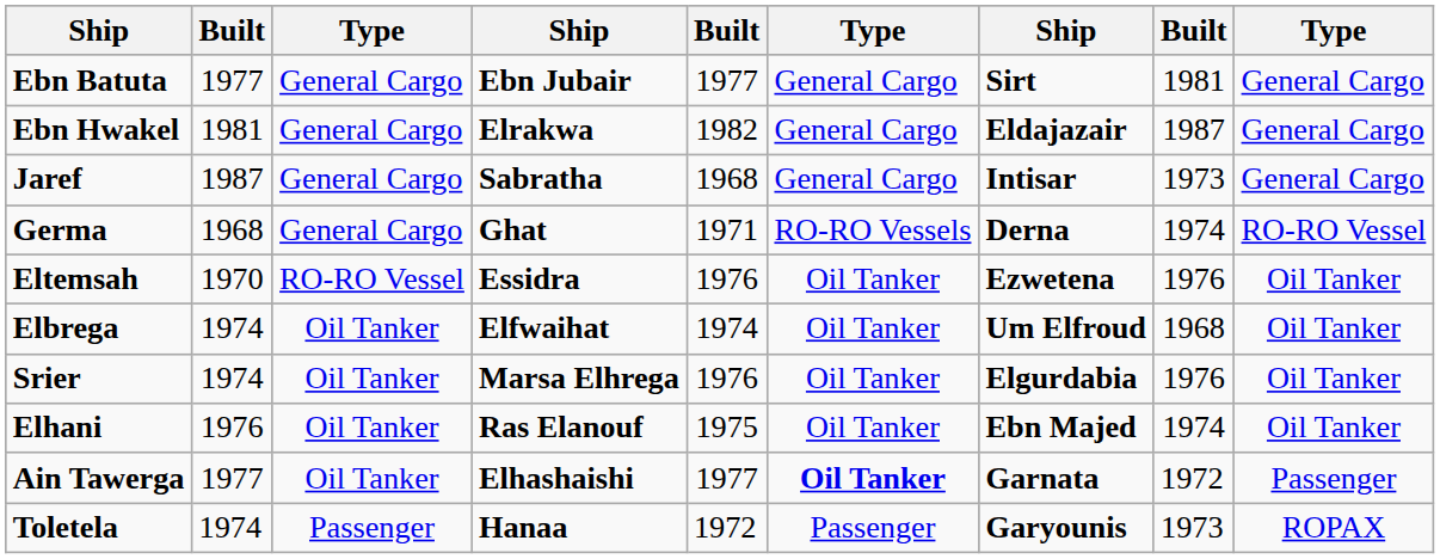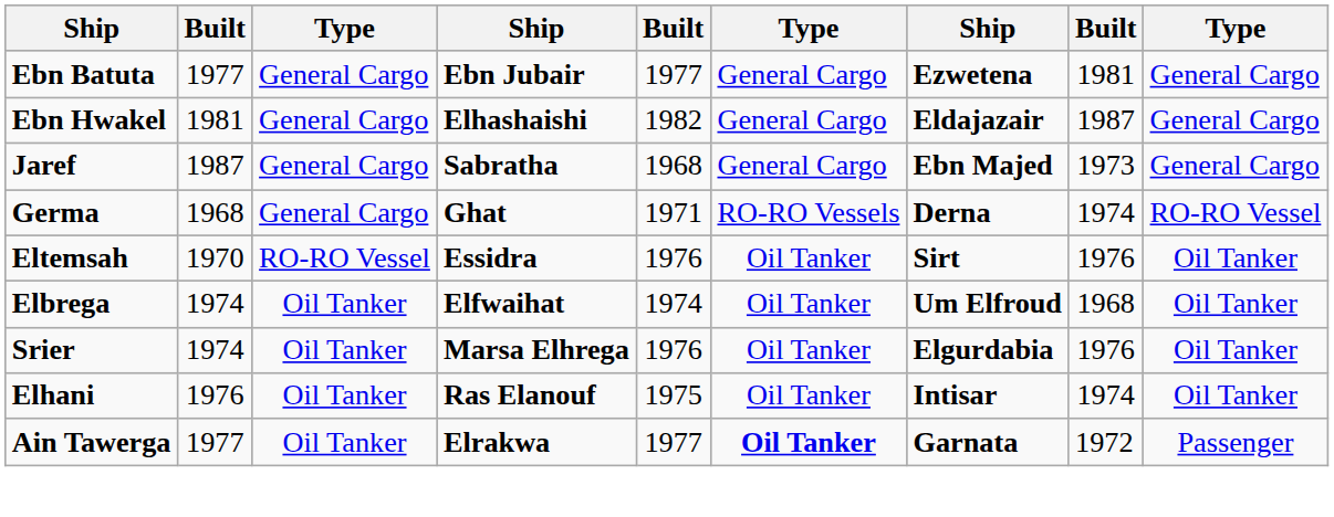Ebn Batuta | column 7: Sirt -> Ezwetena
Ebn Hwakel | column 4: Elrakwa -> Elhashaishi
Jaref | column 7: Intisar -> Ebn Majed
Eltemsah | column 7: Ezwetena -> Sirt
Elhani | column 7: Ebn Majed -> Intisar
Ain Tawerga | column 4: Elhashaishi -> Elrakwa
- row: Toletela | 1974 | Passenger | Hanaa | 1972 | Passenger | Garyounis | 1973 | ROPAX
